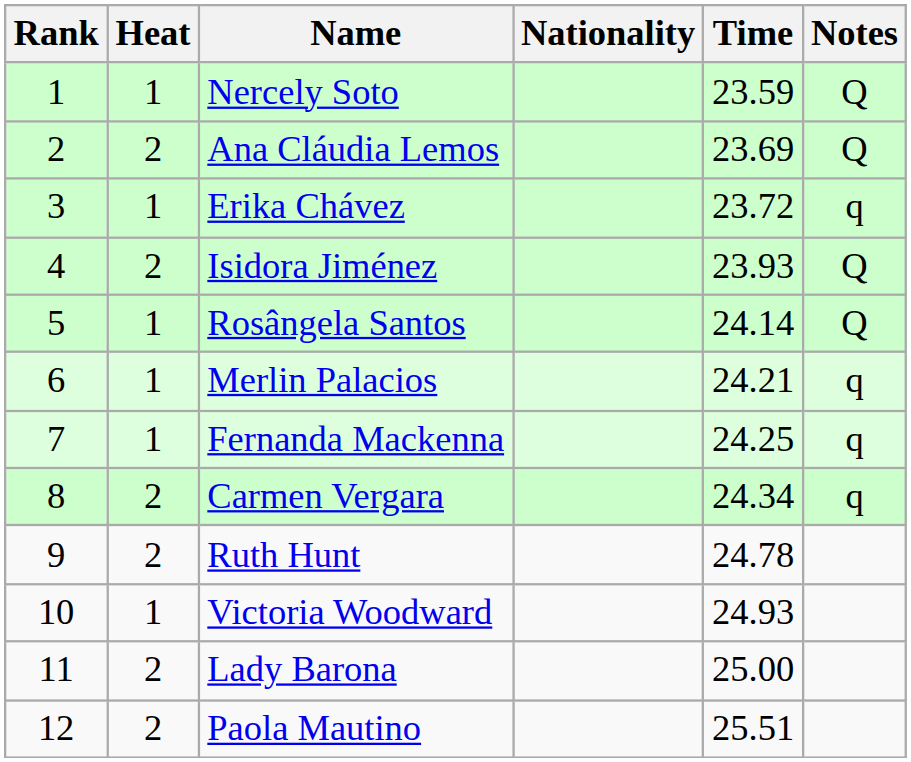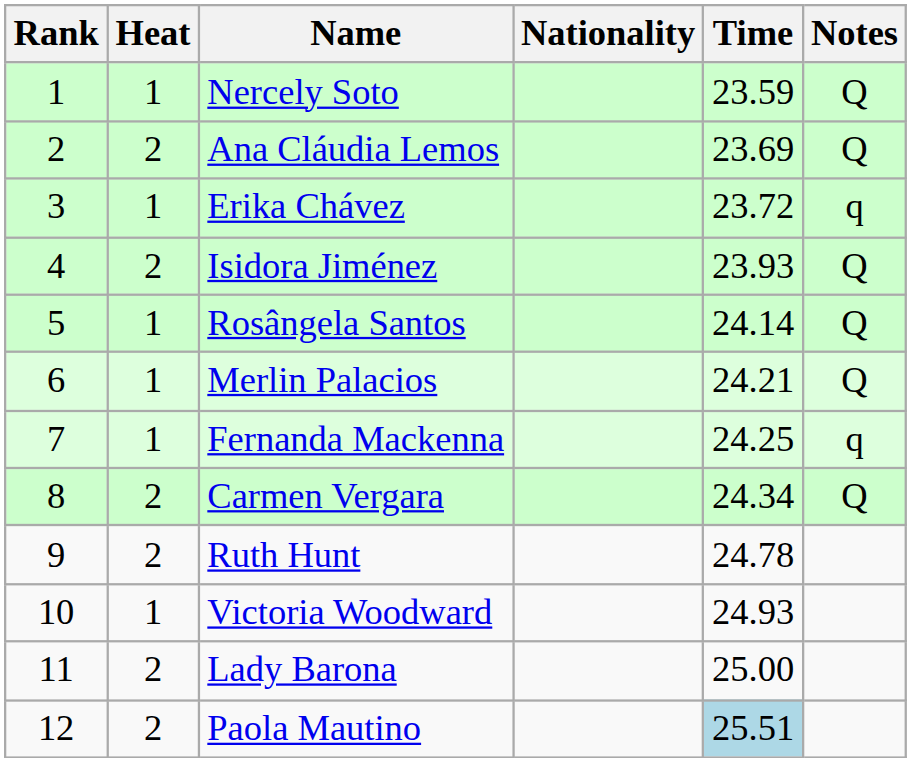Merlin Palacios | Notes: q -> Q
Carmen Vergara | Notes: q -> Q
Paola Mautino | Time: no background -> lightblue background
